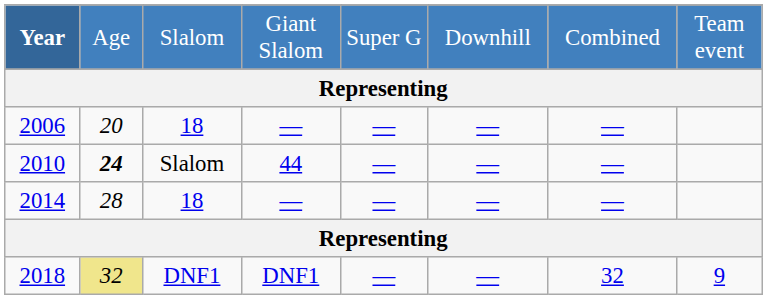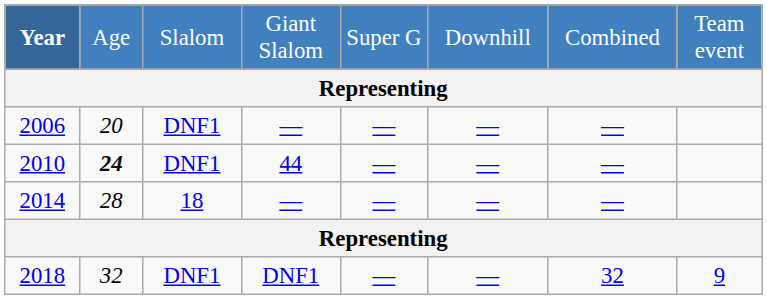2006 | column 3: 18 -> DNF1
2010 | column 3: Slalom -> DNF1
2018 | column 2: khaki background -> no background
